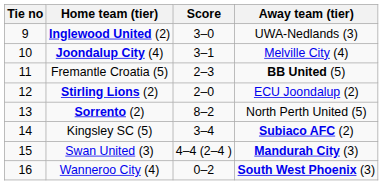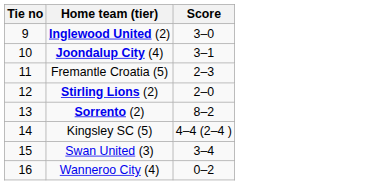- column: Away team (tier) | UWA-Nedlands (3) | Melville City (4) | BB United (5) | ECU Joondalup (2) | North Perth United (5) | Subiaco AFC (2) | Mandurah City (3) | South West Phoenix (3)
Kingsley SC (5) | Score: 3–4 -> 4–4 (2–4 )
Swan United (3) | Score: 4–4 (2–4 ) -> 3–4
